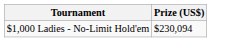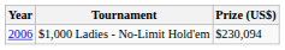+ column: Year | 2006
